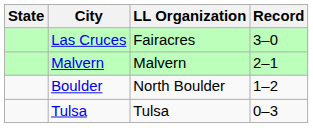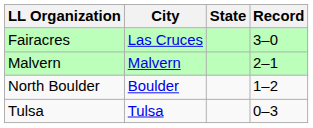columns swapped: State <-> LL Organization
